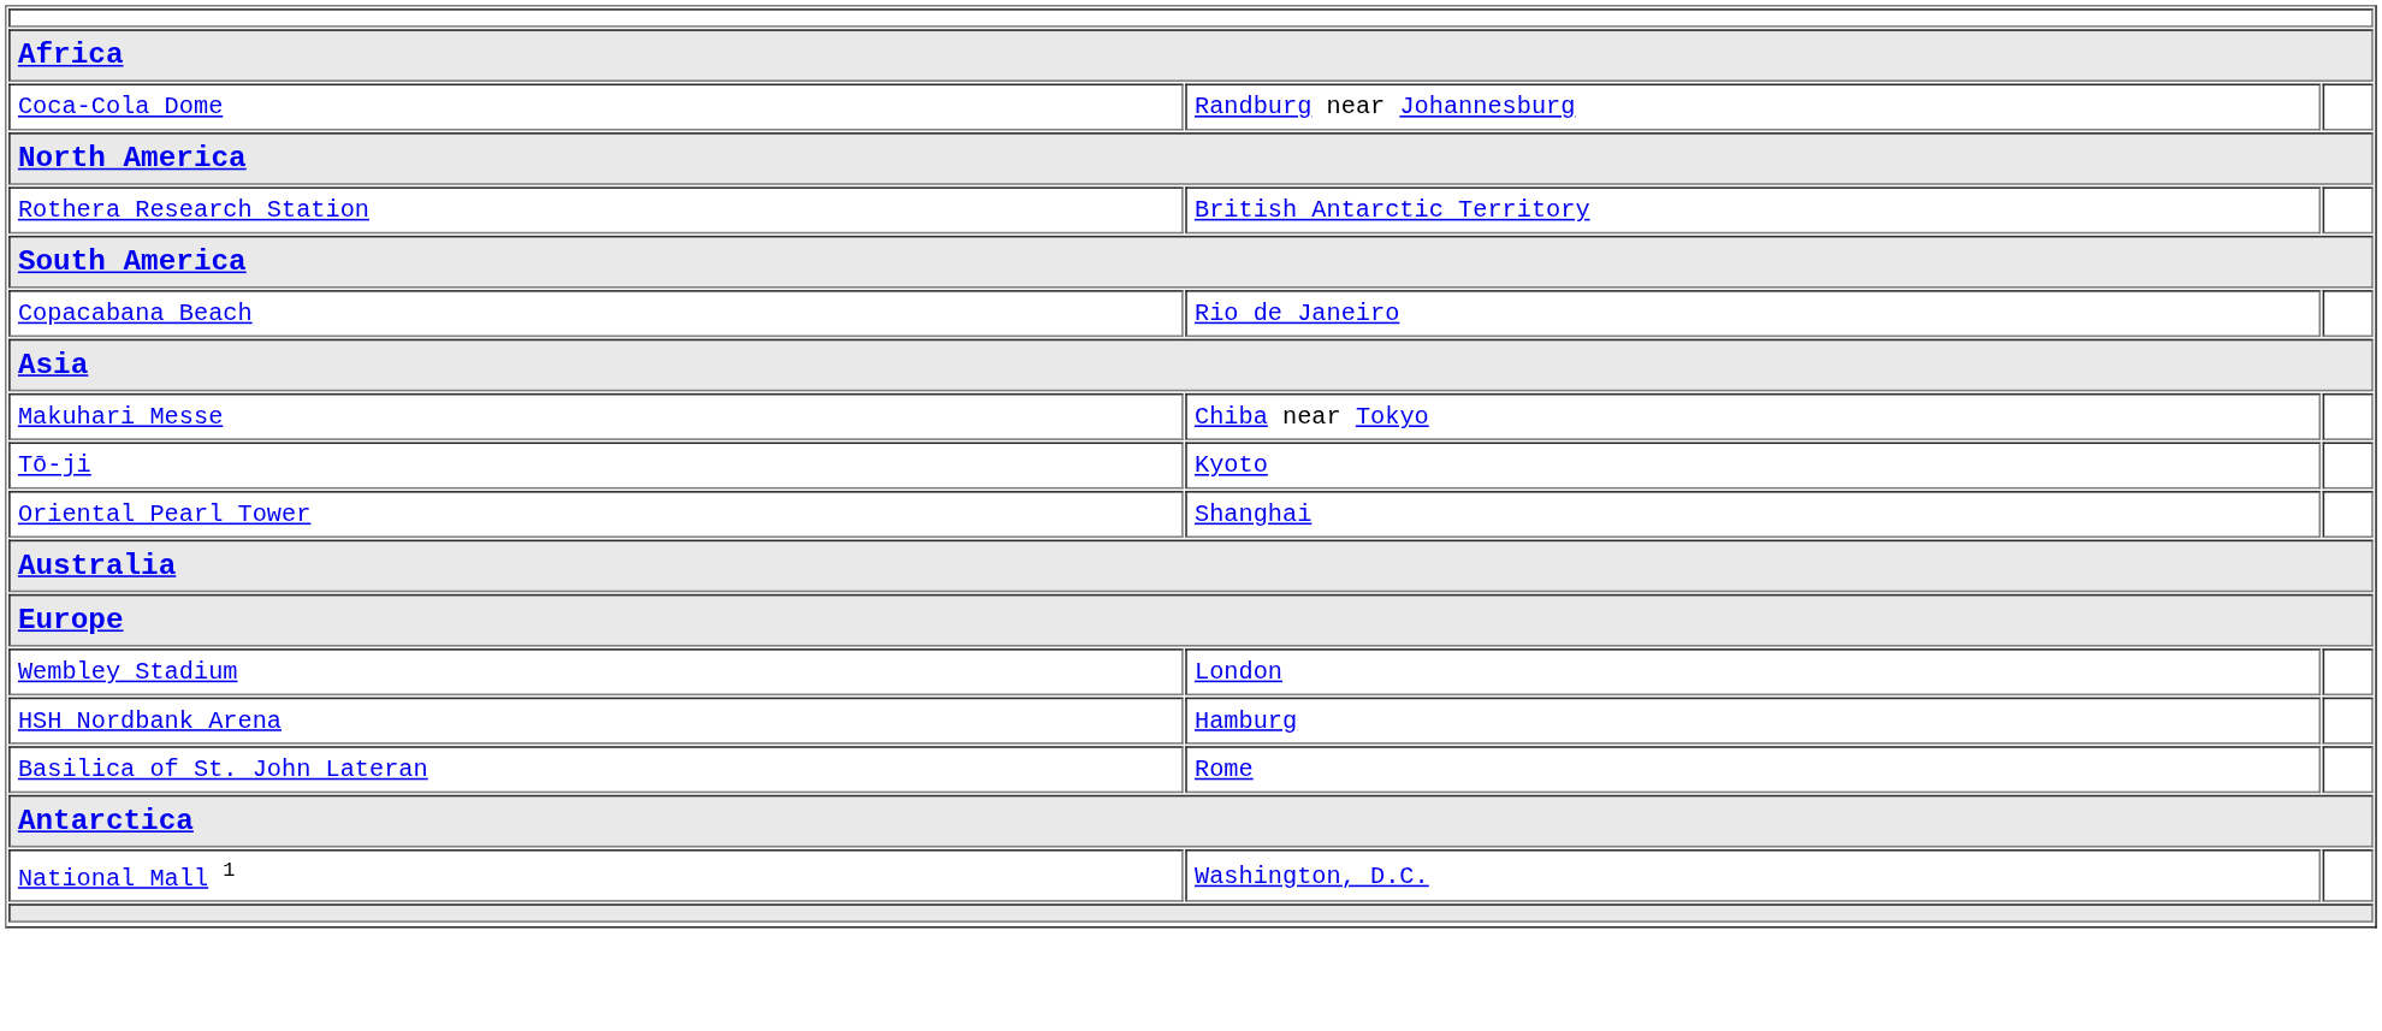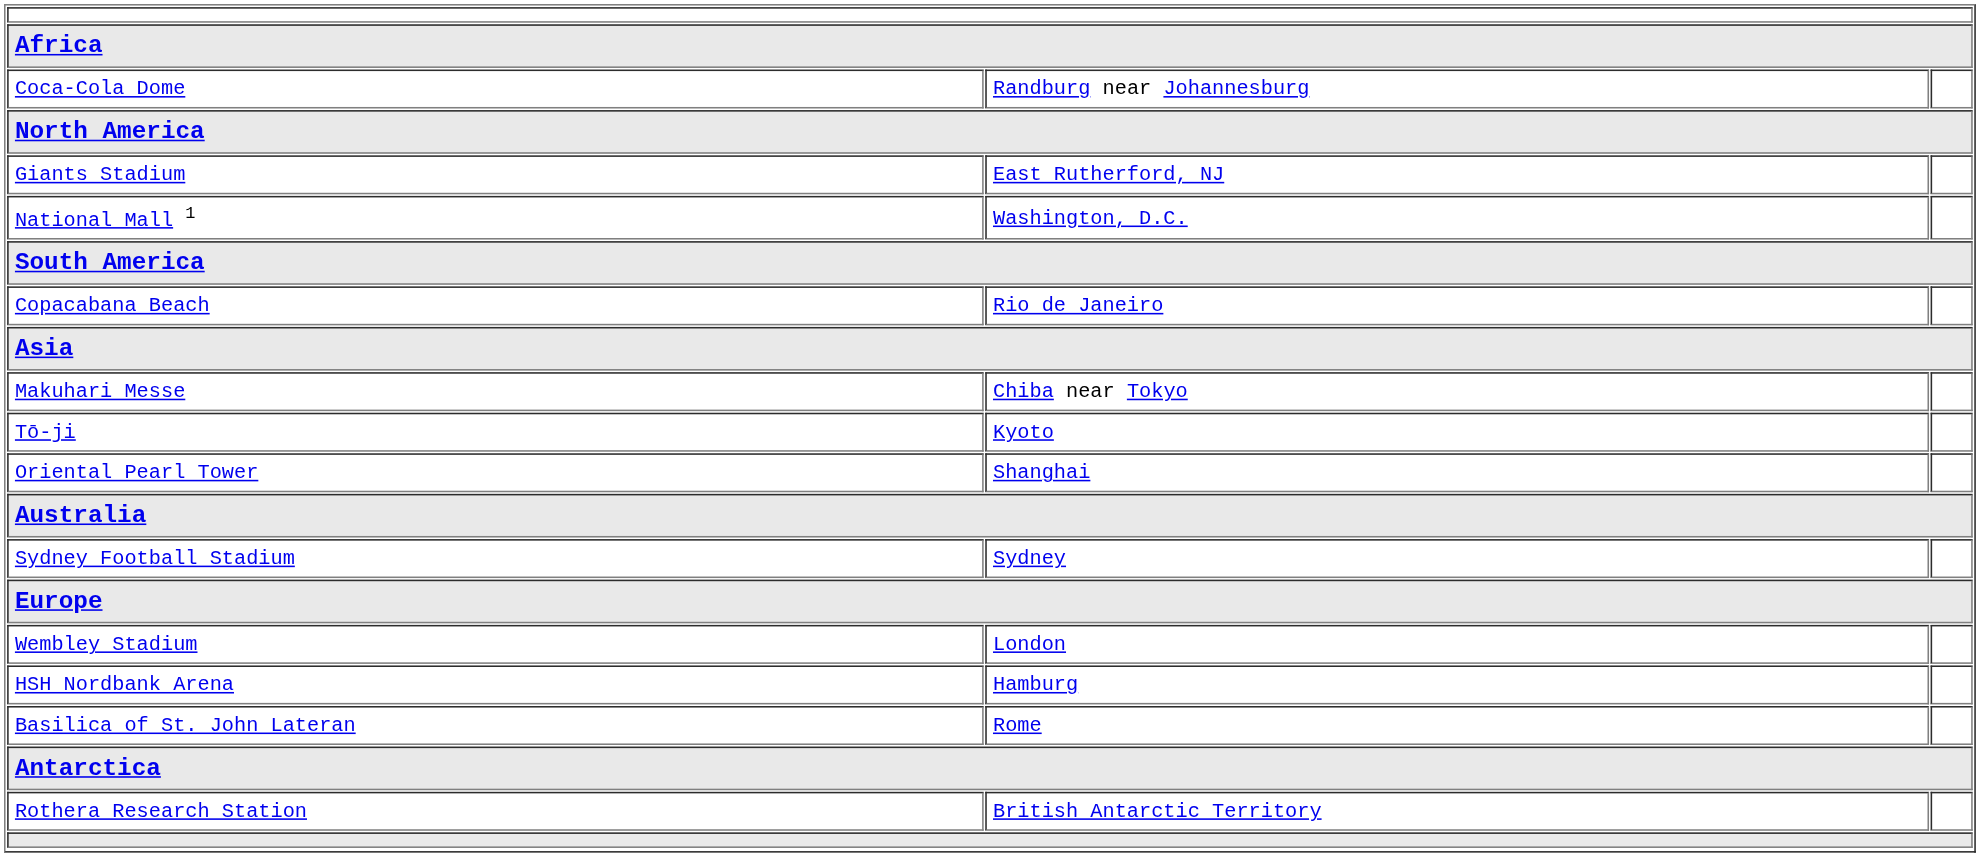+ row: Giants Stadium | East Rutherford, NJ
rows swapped: National Mall 1 <-> Rothera Research Station
+ row: Sydney Football Stadium | Sydney
